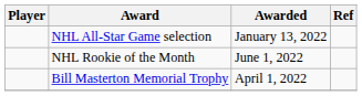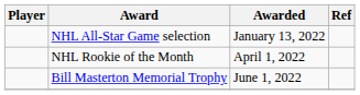NHL Rookie of the Month | Awarded: June 1, 2022 -> April 1, 2022
Bill Masterton Memorial Trophy | Awarded: April 1, 2022 -> June 1, 2022
